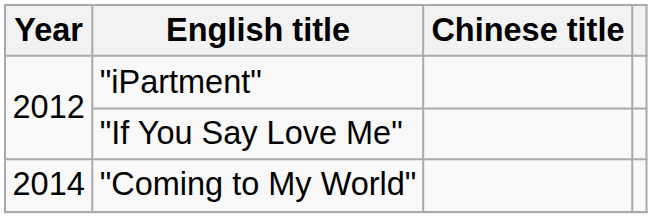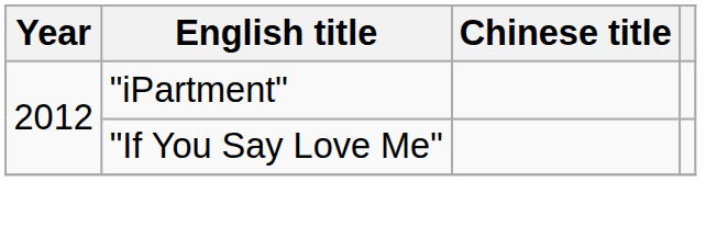- row: 2014 | "Coming to My World"
